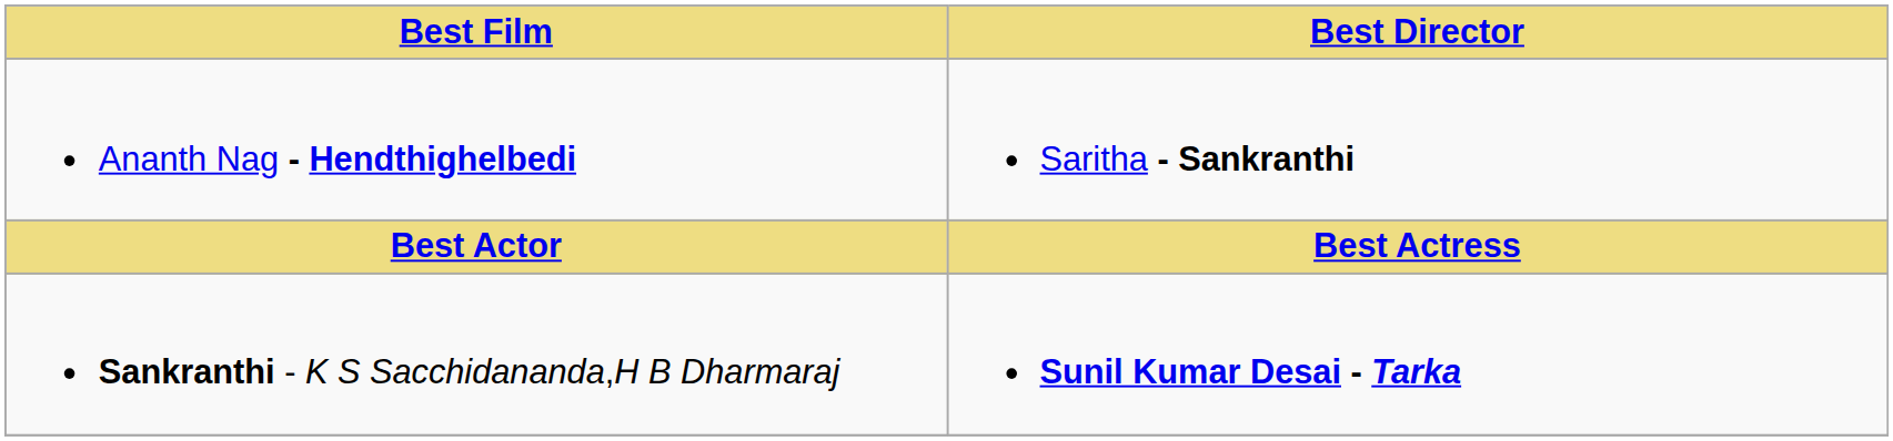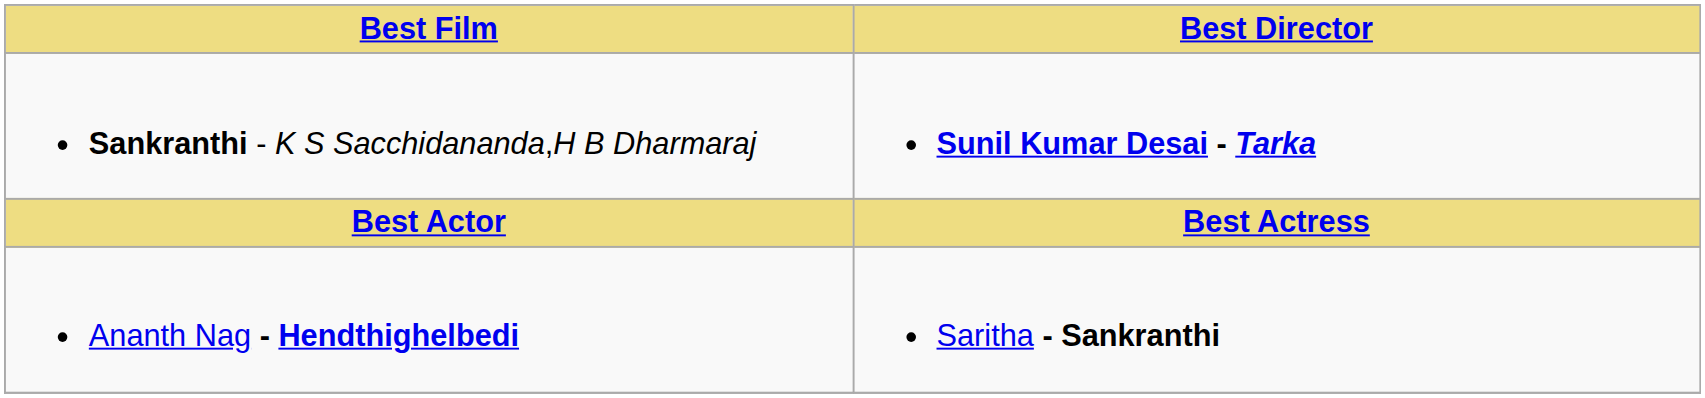rows swapped: Sankranthi - K S Sacchidananda,H B Dharmaraj <-> Ananth Nag - Hendthighelbedi
